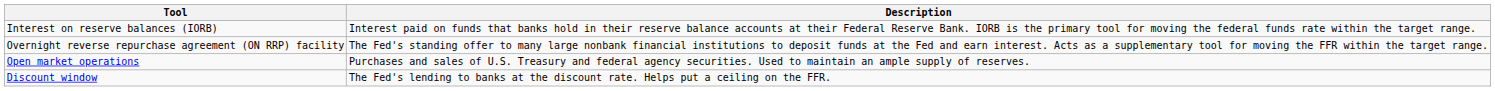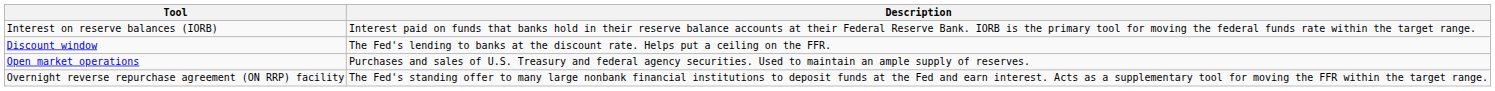rows swapped: Overnight reverse repurchase agreement (ON RRP) facility <-> Discount window
